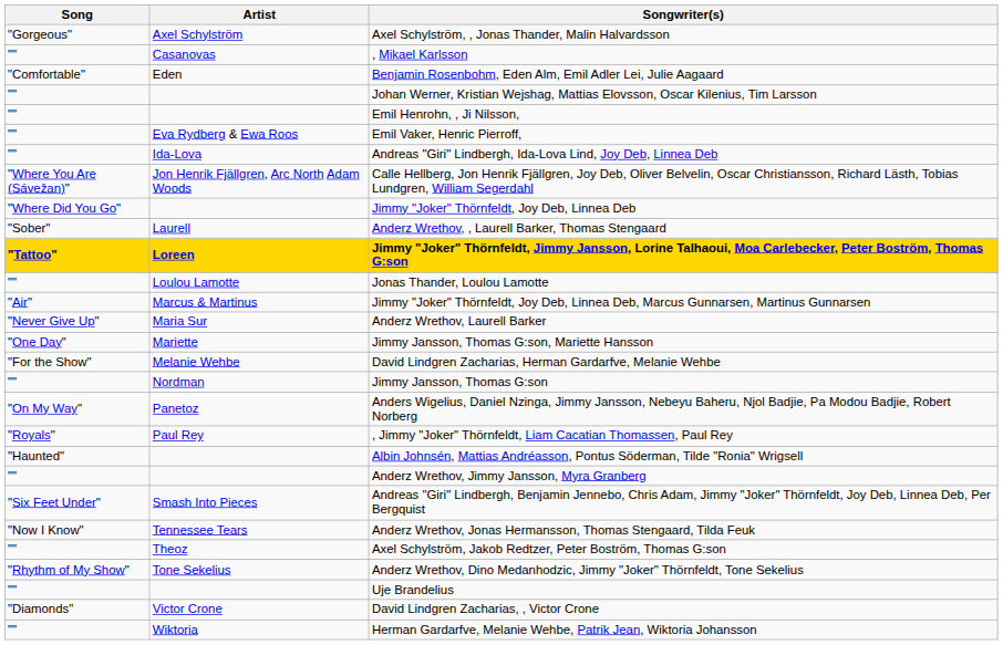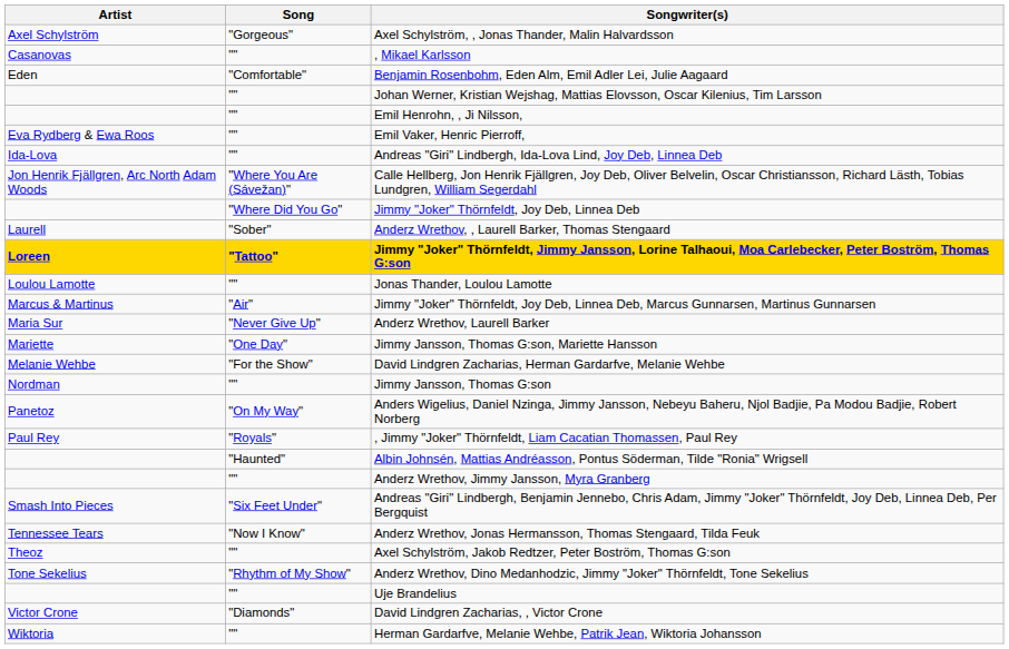columns swapped: Artist <-> Song
